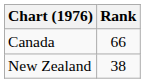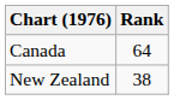Canada | Rank: 66 -> 64
